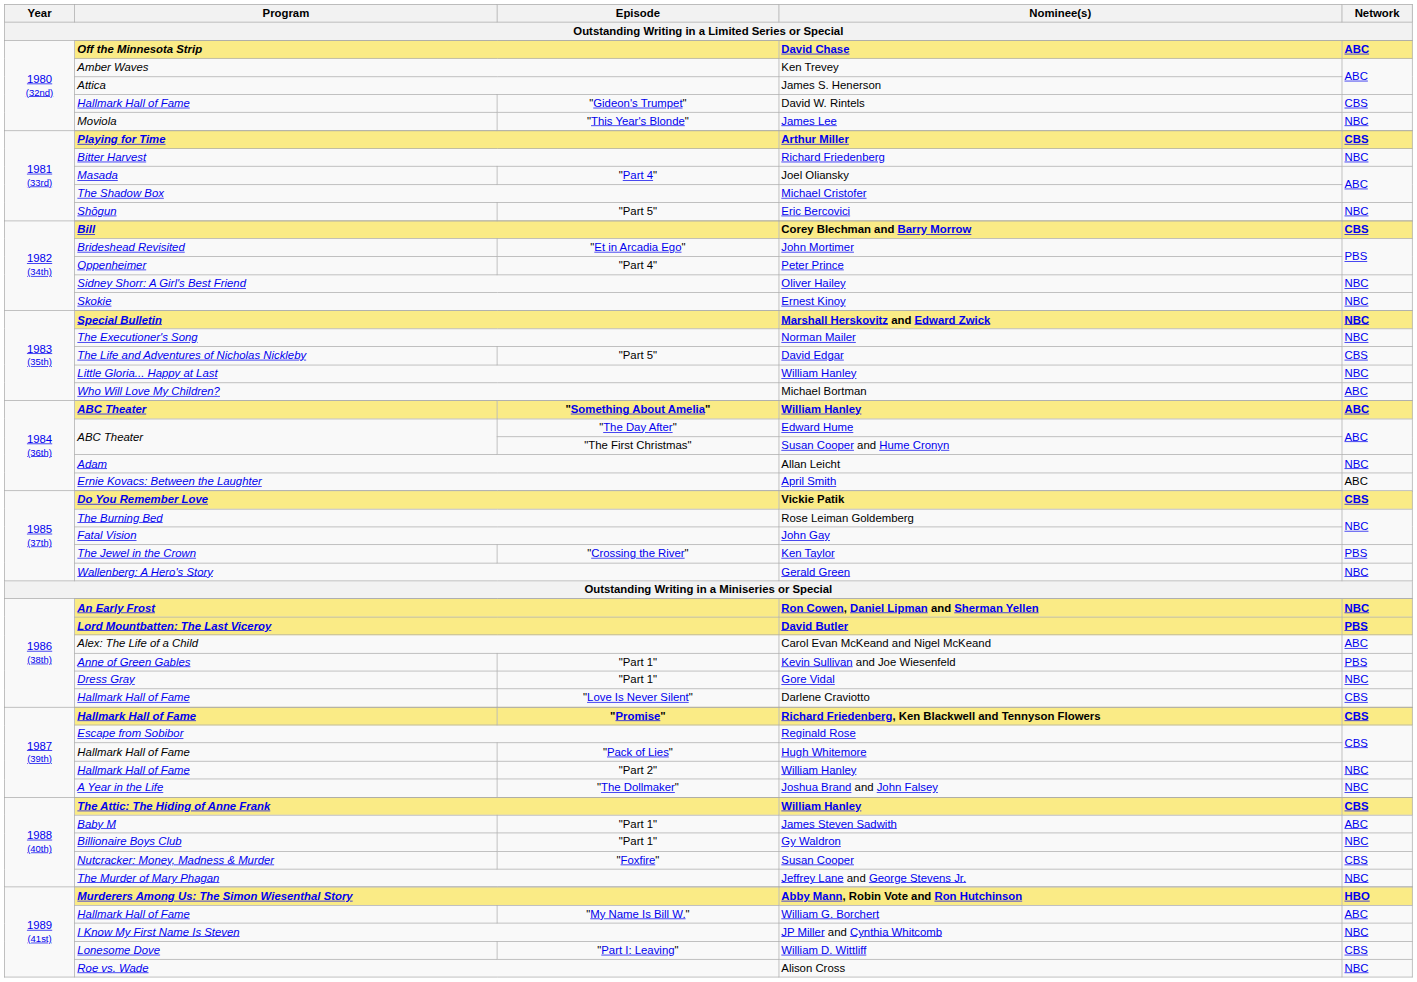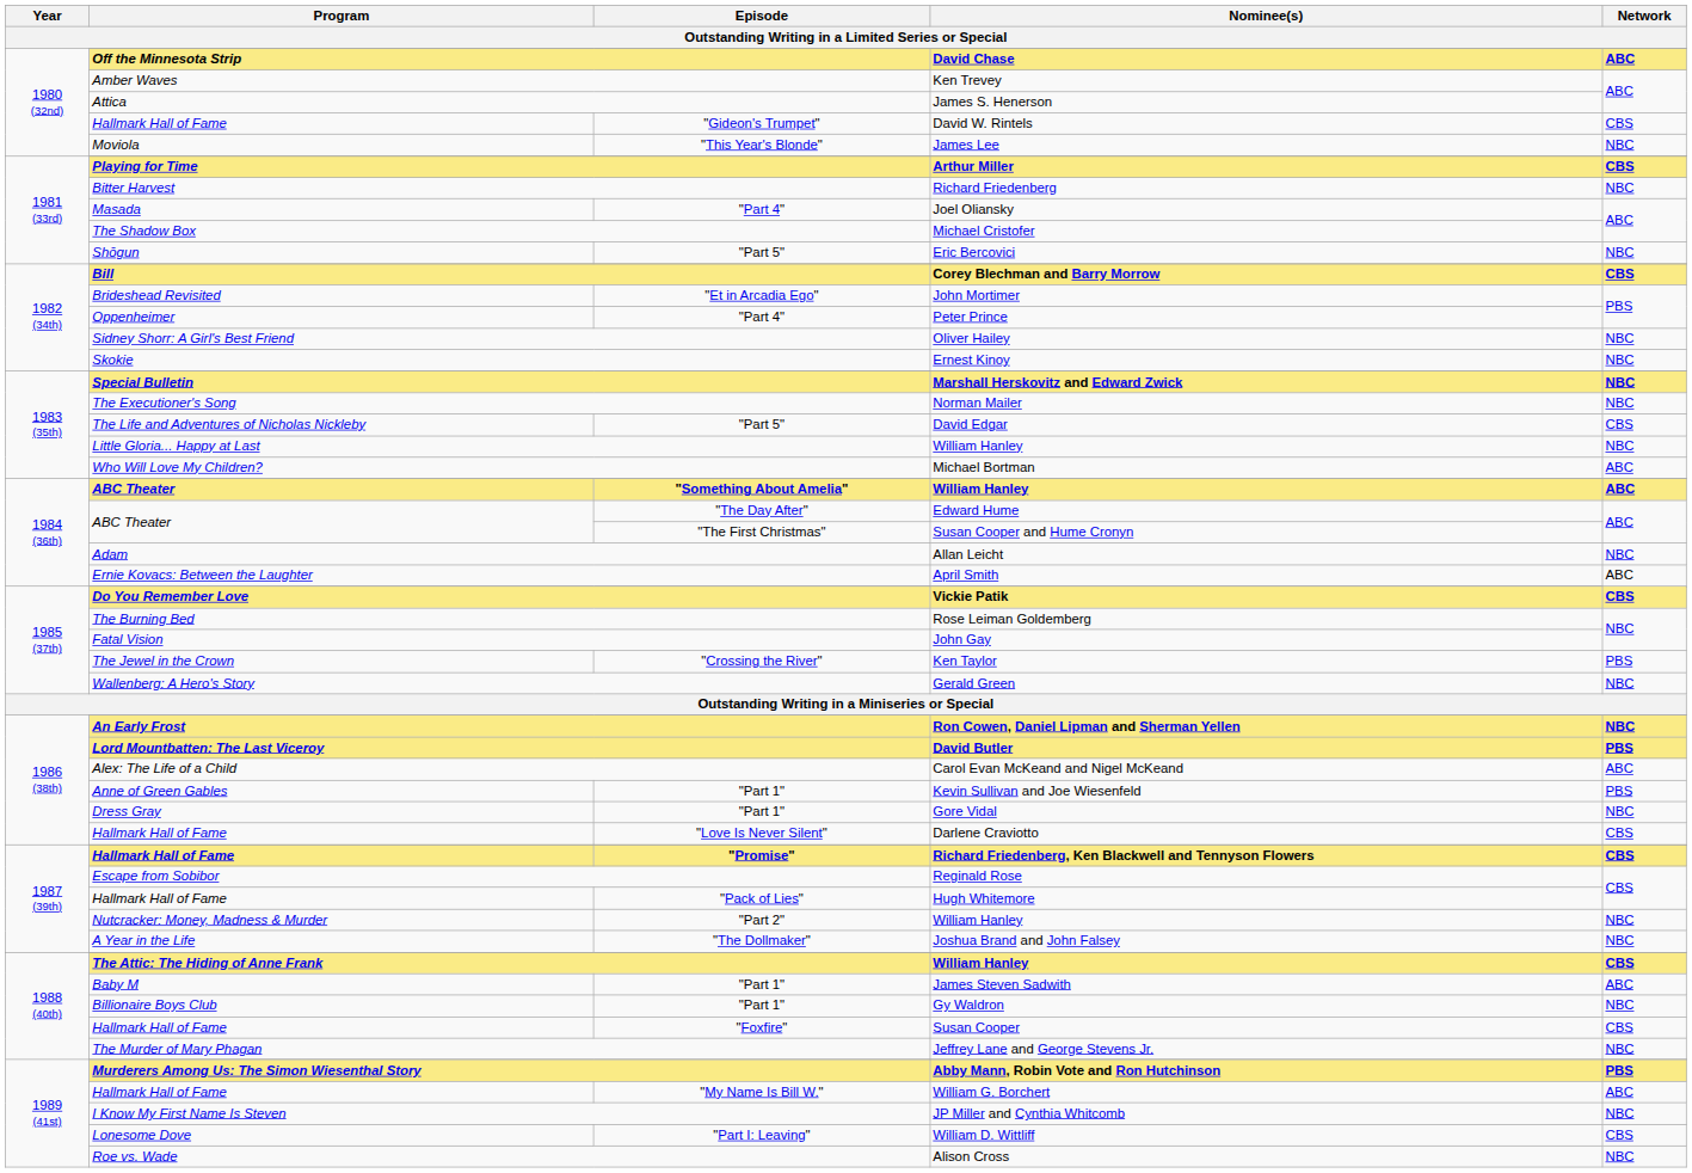1987 (39th) / William Hanley | Program: Hallmark Hall of Fame -> Nutcracker: Money, Madness & Murder
Susan Cooper | Program: Nutcracker: Money, Madness & Murder -> Hallmark Hall of Fame
Abby Mann, Robin Vote and Ron Hutchinson | Network: HBO -> PBS
